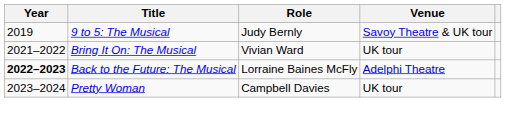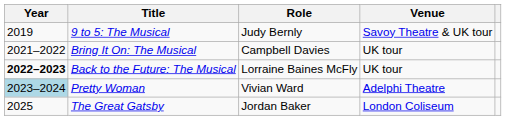Bring It On: The Musical | Role: Vivian Ward -> Campbell Davies
Back to the Future: The Musical | Venue: Adelphi Theatre -> UK tour
Pretty Woman | Year: no background -> lightblue background
Pretty Woman | Role: Campbell Davies -> Vivian Ward
Pretty Woman | Venue: UK tour -> Adelphi Theatre
+ row: 2025 | The Great Gatsby | Jordan Baker | London Coliseum
